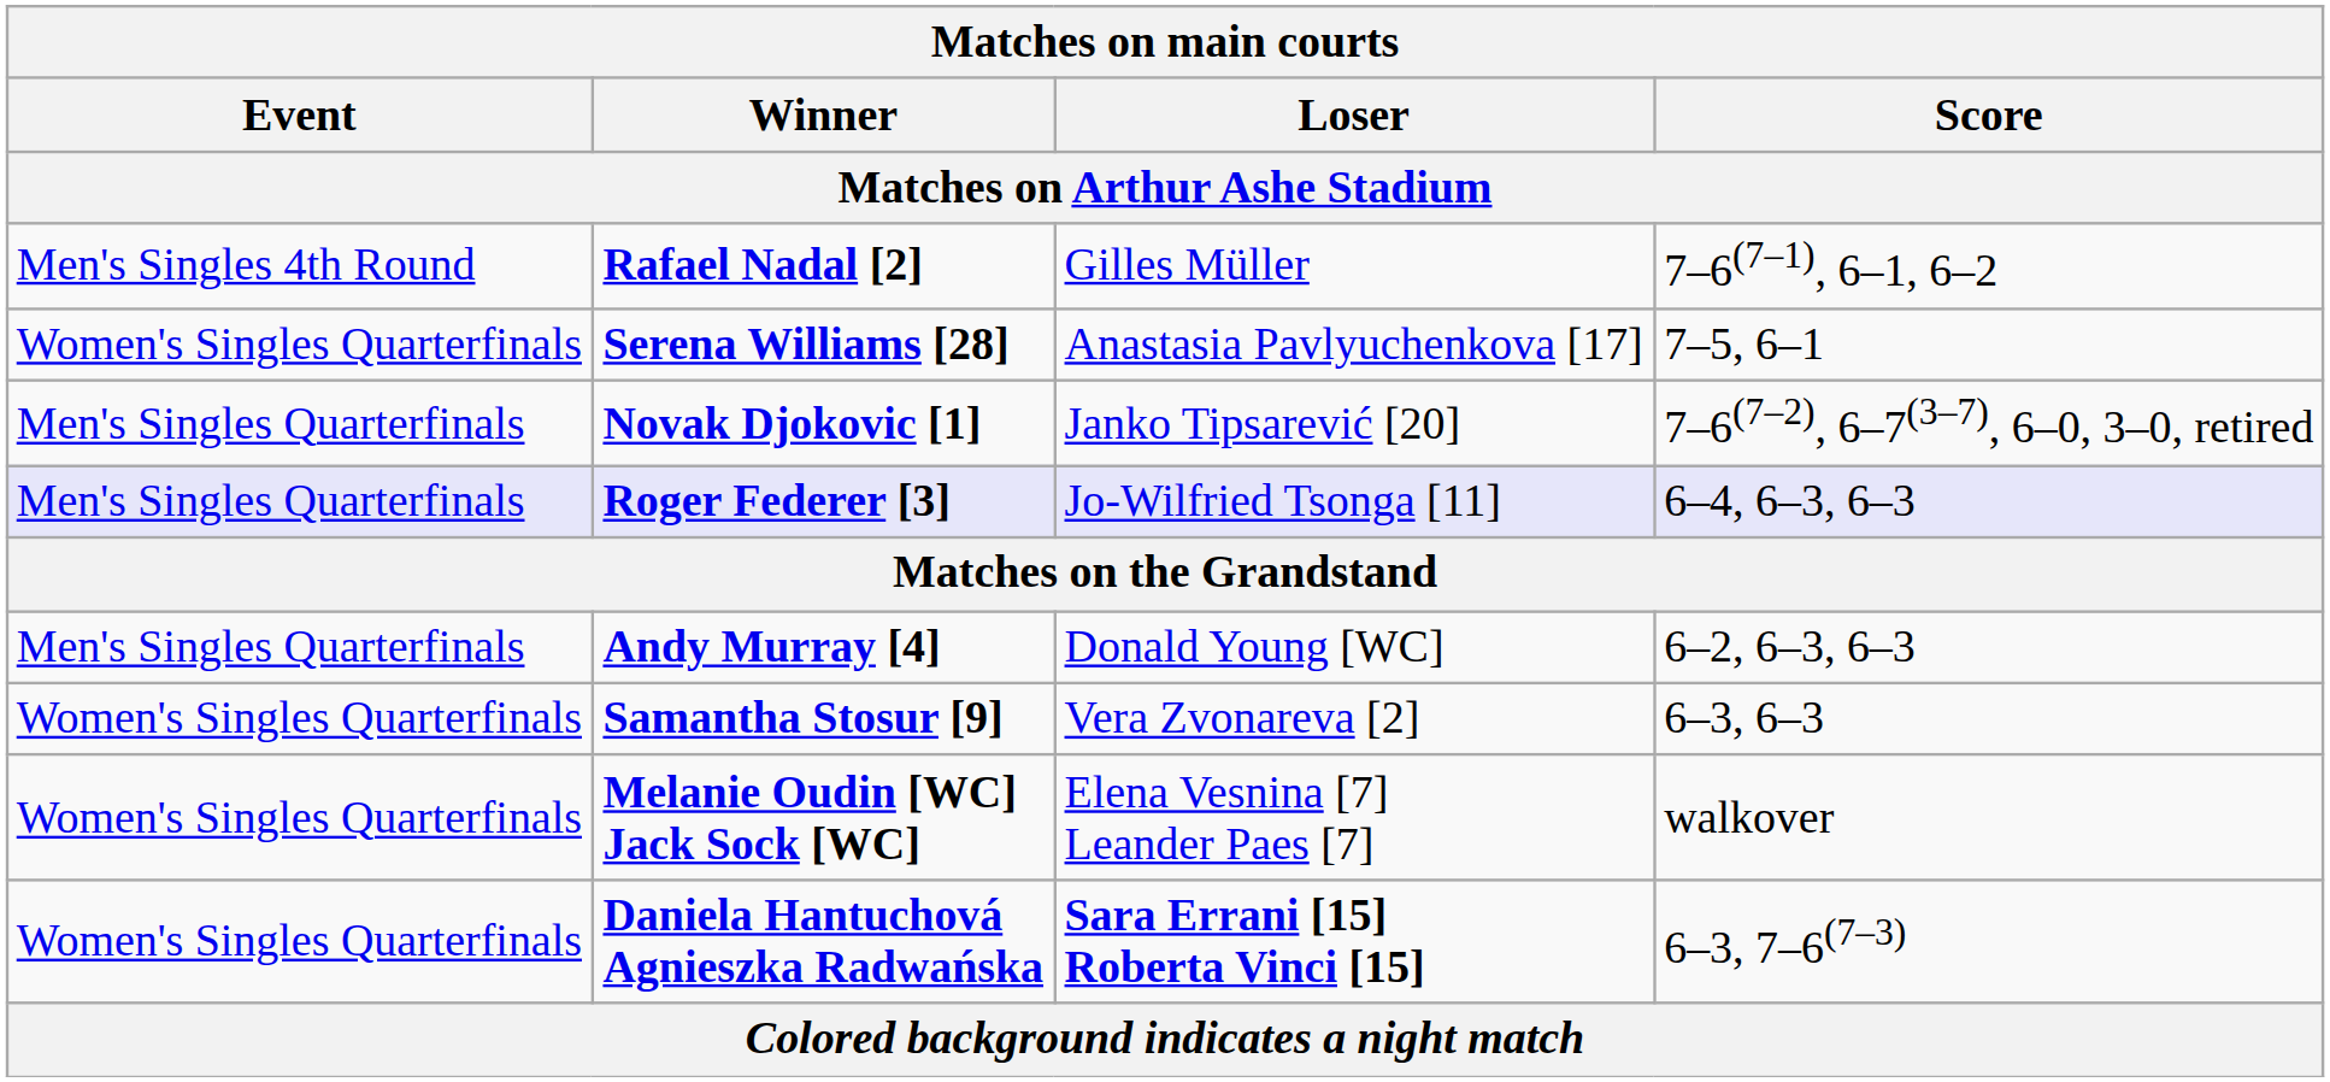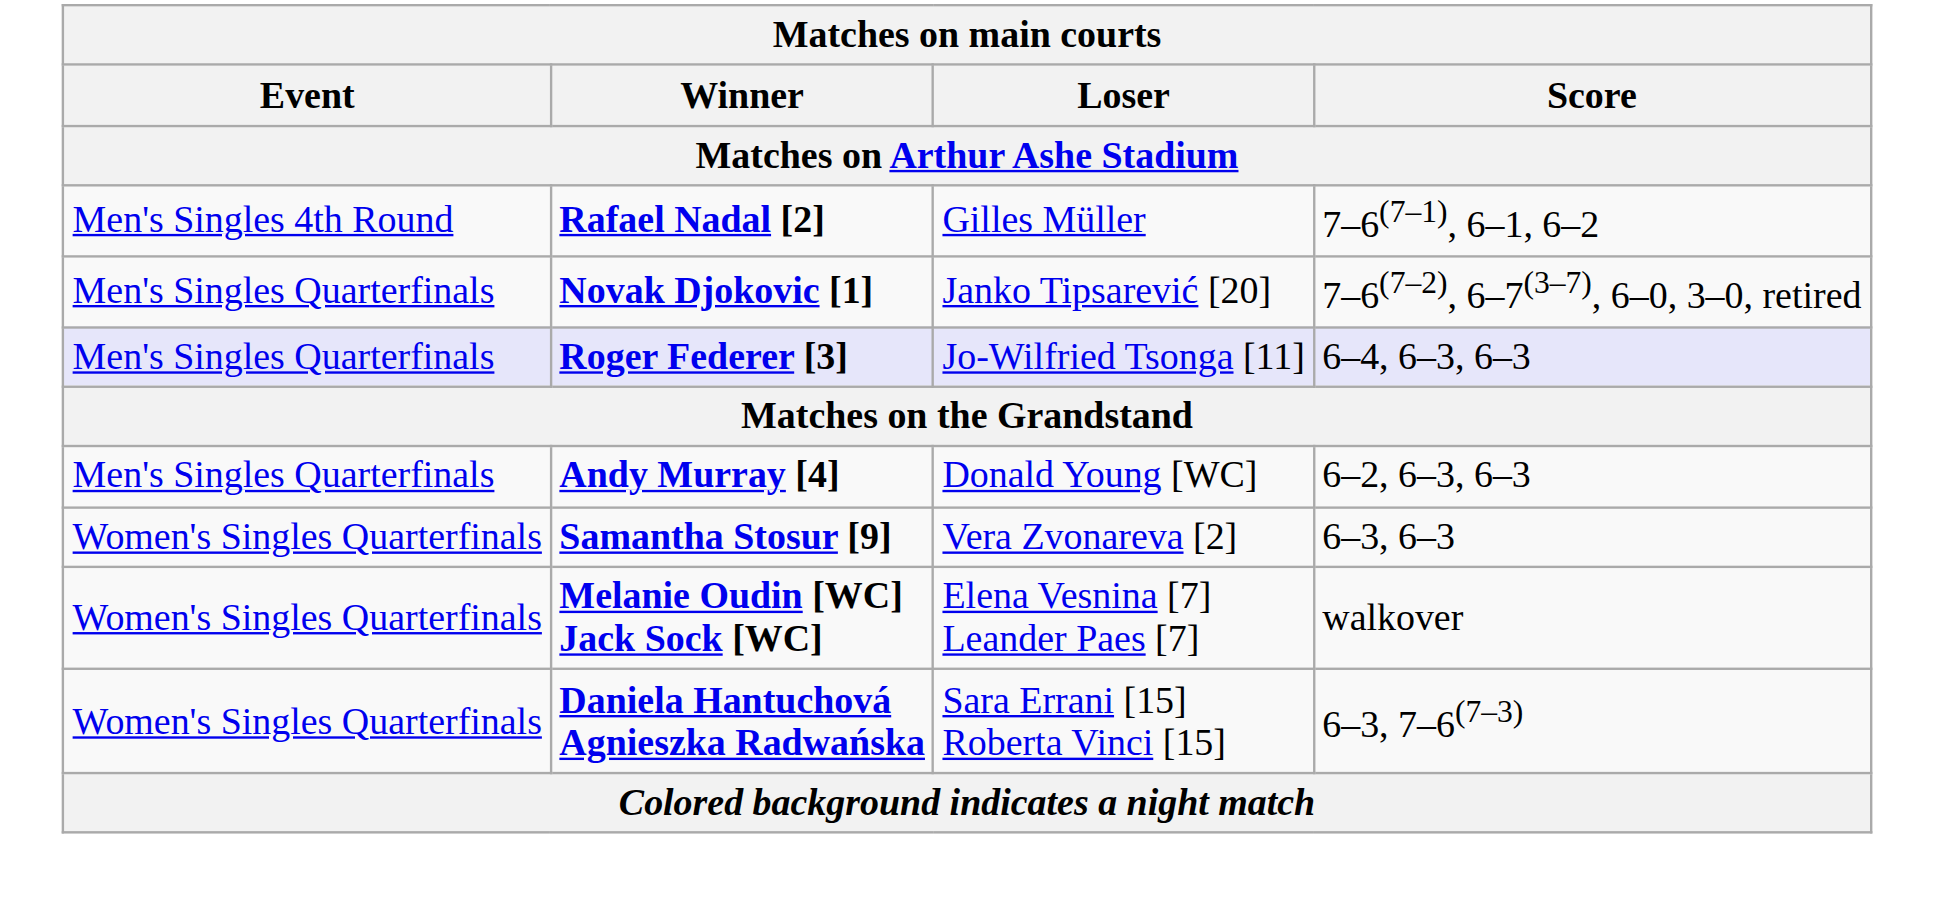- row: Women's Singles Quarterfinals | Serena Williams [28] | Anastasia Pavlyuchenkova [17] | 7–5, 6–1
Daniela Hantuchová Agnieszka Radwańska | Loser: bold -> normal
